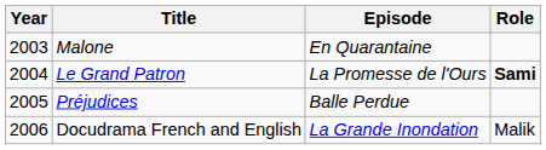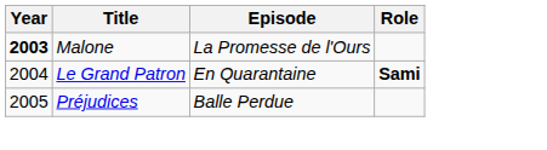Malone | Year: normal -> bold
Malone | Episode: En Quarantaine -> La Promesse de l'Ours
Le Grand Patron | Episode: La Promesse de l'Ours -> En Quarantaine
- row: 2006 | Docudrama French and English | La Grande Inondation | Malik
